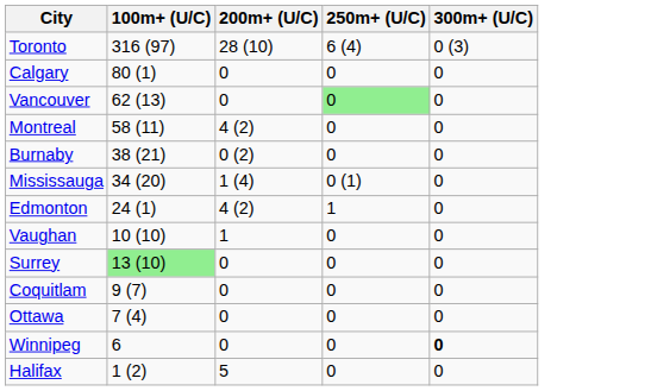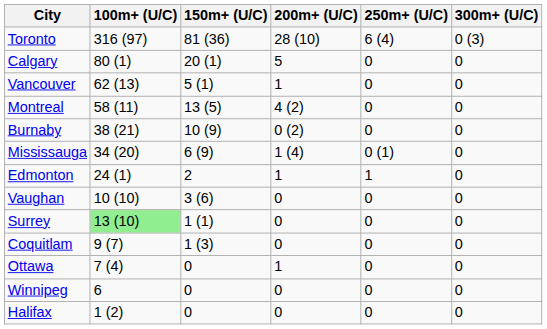+ column: 150m+ (U/C) | 81 (36) | 20 (1) | 5 (1) | 13 (5) | 10 (9) | 6 (9) | 2 | 3 (6) | 1 (1) | 1 (3) | 0 | 0 | 0
Calgary | 200m+ (U/C): 0 -> 5
Vancouver | 200m+ (U/C): 0 -> 1
Vancouver | 250m+ (U/C): lightgreen background -> no background
Edmonton | 200m+ (U/C): 4 (2) -> 1
Vaughan | 200m+ (U/C): 1 -> 0
Ottawa | 200m+ (U/C): 0 -> 1
Winnipeg | 300m+ (U/C): bold -> normal
Halifax | 200m+ (U/C): 5 -> 0
